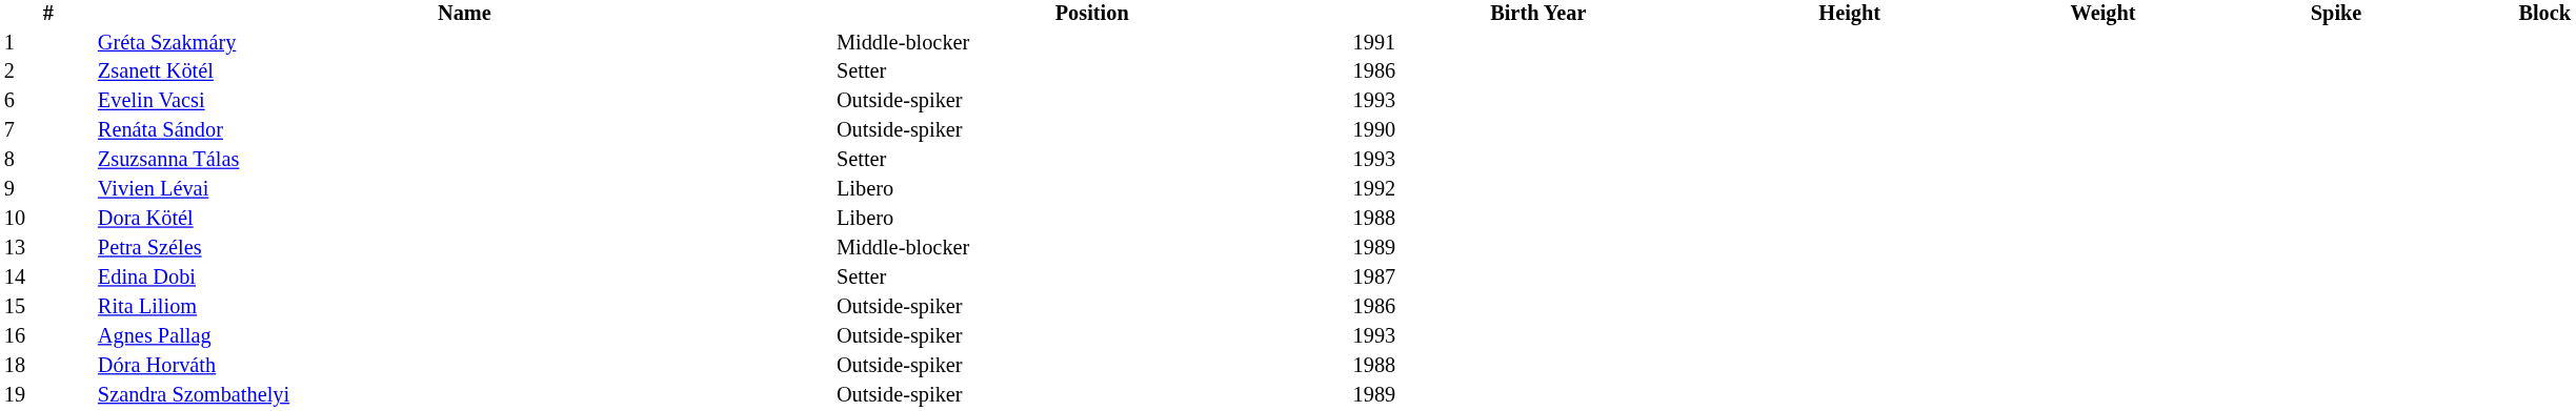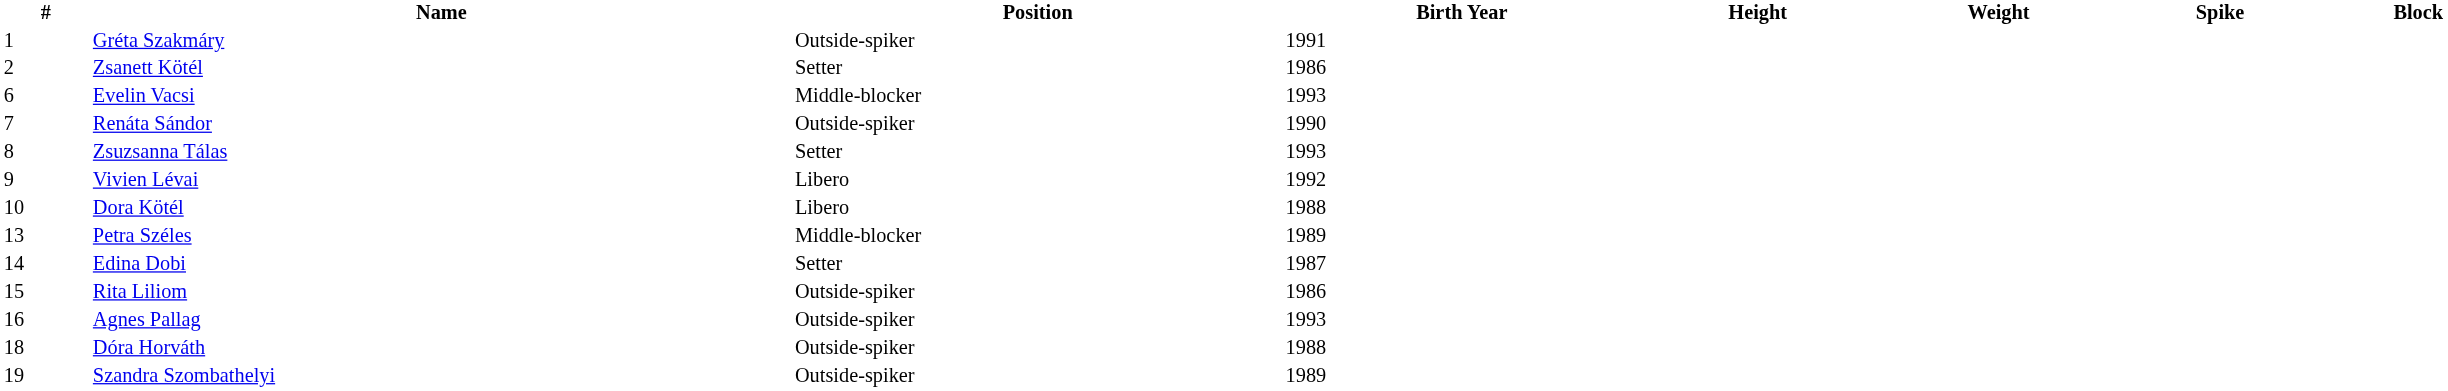Gréta Szakmáry | Position: Middle-blocker -> Outside-spiker
Evelin Vacsi | Position: Outside-spiker -> Middle-blocker
